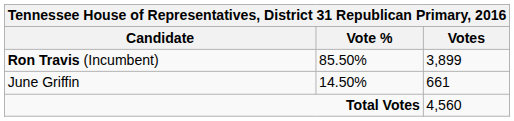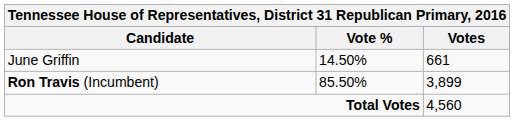rows swapped: Ron Travis (Incumbent) <-> June Griffin
